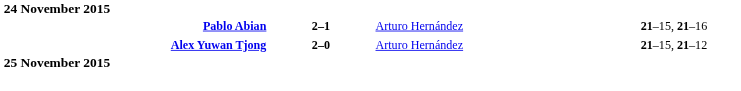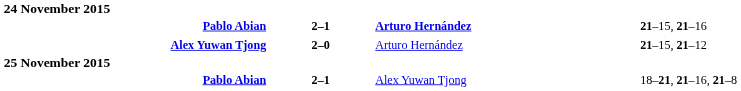Pablo Abian / 21–15, 21–16 | column 3: normal -> bold
+ row: Pablo Abian | 2–1 | Alex Yuwan Tjong | 18–21, 21–16, 21–8
